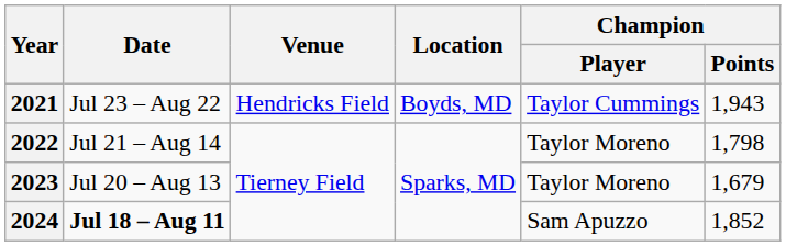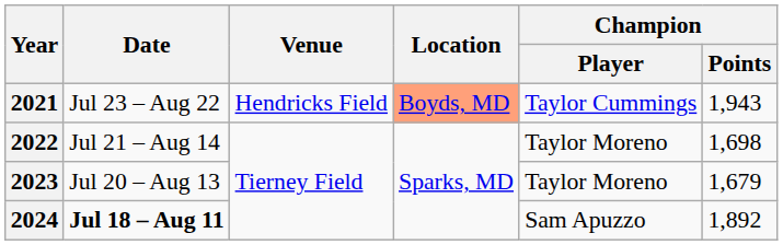2021 | Location: no background -> lightsalmon background
2022 | Champion / Points: 1,798 -> 1,698
2024 | Champion / Points: 1,852 -> 1,892
